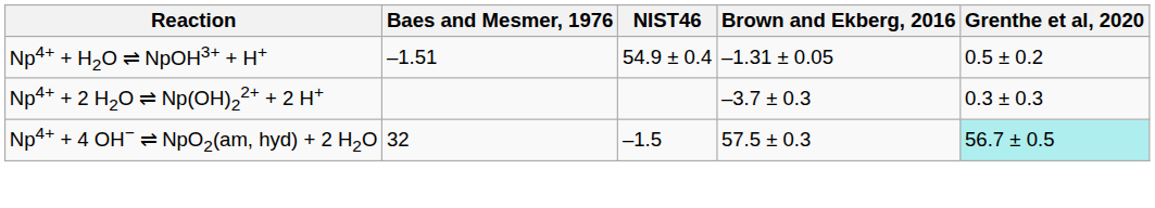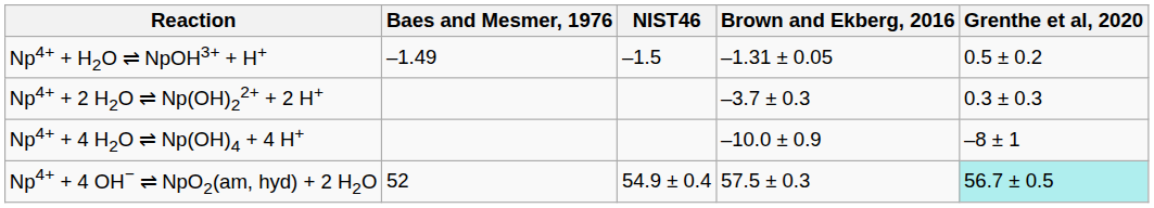Np4+ + H2O ⇌ NpOH3+ + H+ | Baes and Mesmer, 1976: –1.51 -> –1.49
Np4+ + H2O ⇌ NpOH3+ + H+ | NIST46: 54.9 ± 0.4 -> –1.5
+ row: Np4+ + 4 H2O ⇌ Np(OH)4 + 4 H+ | –10.0 ± 0.9 | –8 ± 1
Np4+ + 4 OH− ⇌ NpO2(am, hyd) + 2 H2O | Baes and Mesmer, 1976: 32 -> 52
Np4+ + 4 OH− ⇌ NpO2(am, hyd) + 2 H2O | NIST46: –1.5 -> 54.9 ± 0.4
